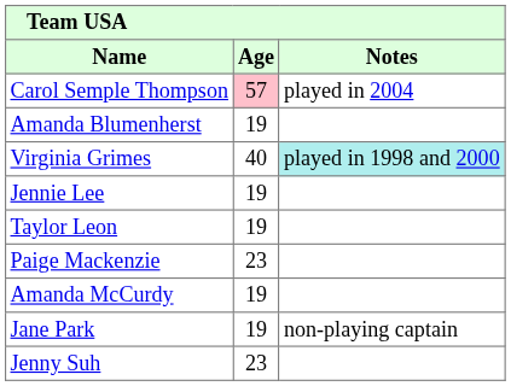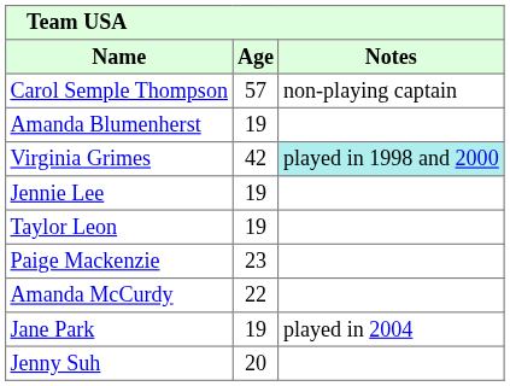Carol Semple Thompson | Age: pink background -> no background
Carol Semple Thompson | Notes: played in 2004 -> non-playing captain
Virginia Grimes | Age: 40 -> 42
Amanda McCurdy | Age: 19 -> 22
Jane Park | Notes: non-playing captain -> played in 2004
Jenny Suh | Age: 23 -> 20
